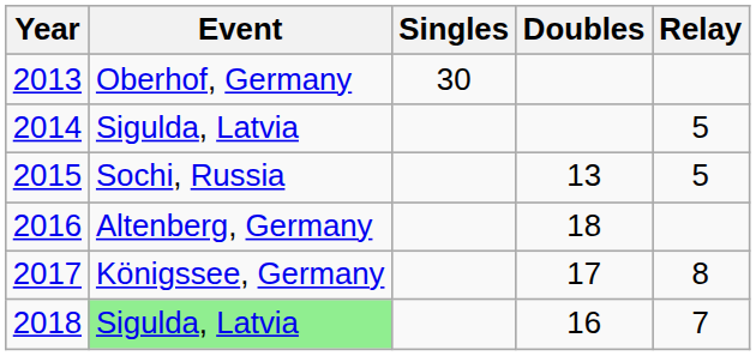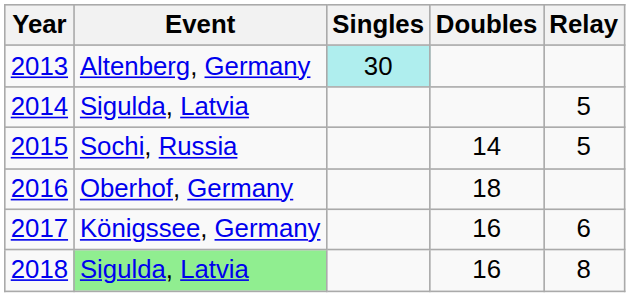2013 | Event: Oberhof, Germany -> Altenberg, Germany
2013 | Singles: no background -> paleturquoise background
2015 | Doubles: 13 -> 14
2016 | Event: Altenberg, Germany -> Oberhof, Germany
2017 | Doubles: 17 -> 16
2017 | Relay: 8 -> 6
2018 | Relay: 7 -> 8
